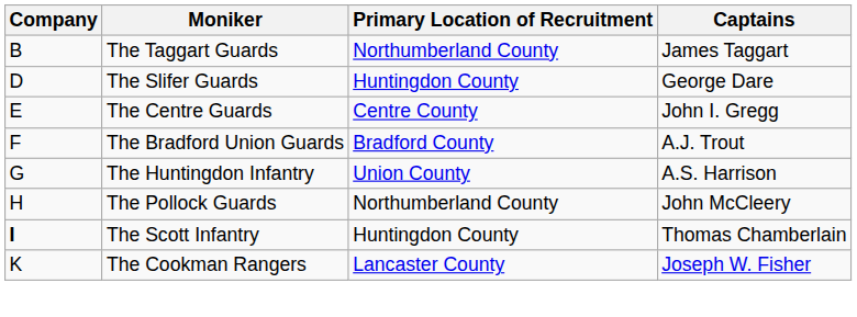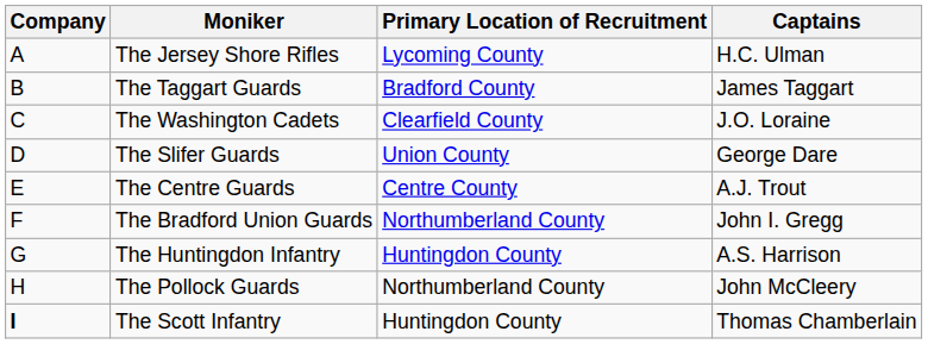+ row: A | The Jersey Shore Rifles | Lycoming County | H.C. Ulman
The Taggart Guards | Primary Location of Recruitment: Northumberland County -> Bradford County
+ row: C | The Washington Cadets | Clearfield County | J.O. Loraine
The Slifer Guards | Primary Location of Recruitment: Huntingdon County -> Union County
The Centre Guards | Captains: John I. Gregg -> A.J. Trout
The Bradford Union Guards | Primary Location of Recruitment: Bradford County -> Northumberland County
The Bradford Union Guards | Captains: A.J. Trout -> John I. Gregg
The Huntingdon Infantry | Primary Location of Recruitment: Union County -> Huntingdon County
- row: K | The Cookman Rangers | Lancaster County | Joseph W. Fisher
